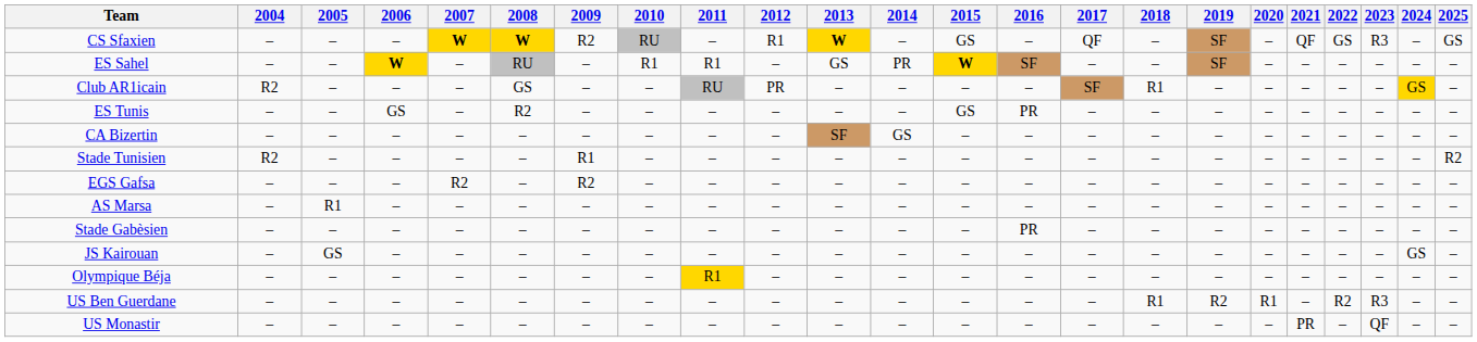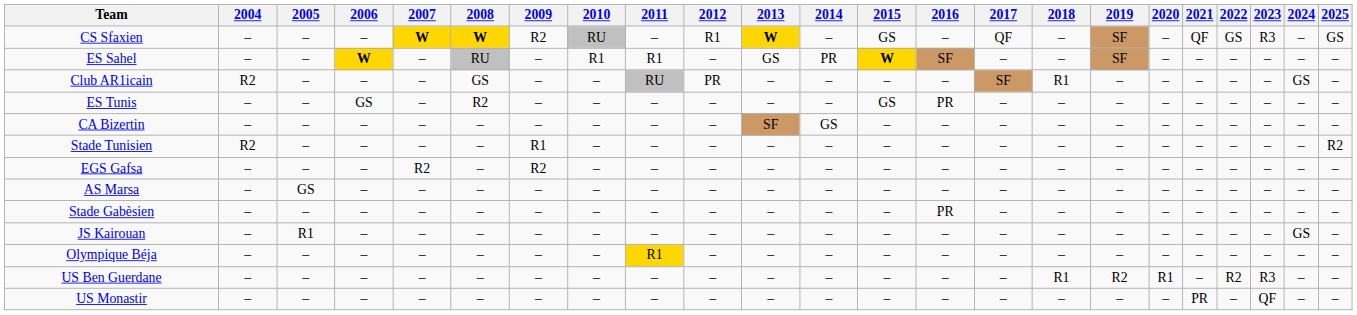Club AR1icain | 2024: gold background -> no background
AS Marsa | 2005: R1 -> GS
JS Kairouan | 2005: GS -> R1
